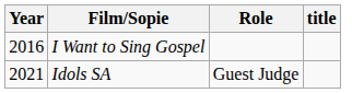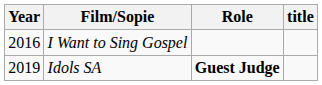Idols SA | Year: 2021 -> 2019
Idols SA | Role: normal -> bold
